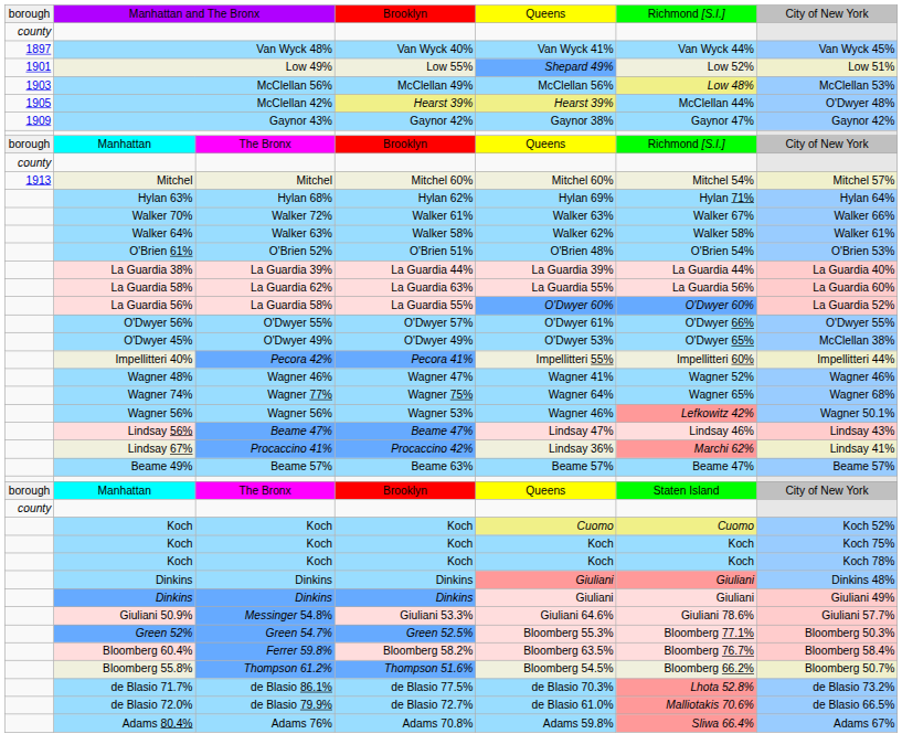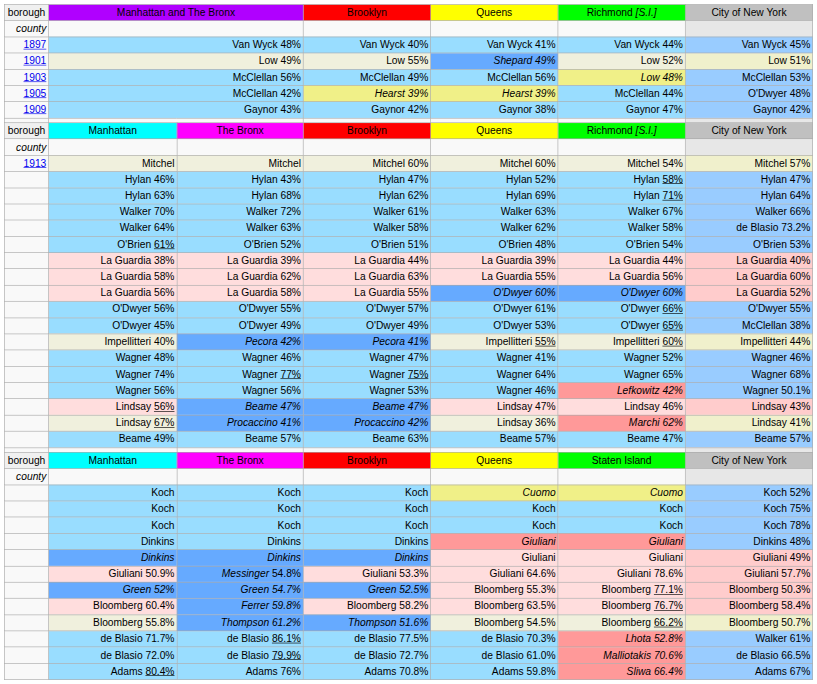+ row: Hylan 46% | Hylan 43% | Hylan 47% | Hylan 52% | Hylan 58% | Hylan 47%
Walker 64% | column 7: Walker 61% -> de Blasio 73.2%
de Blasio 71.7% | column 7: de Blasio 73.2% -> Walker 61%
